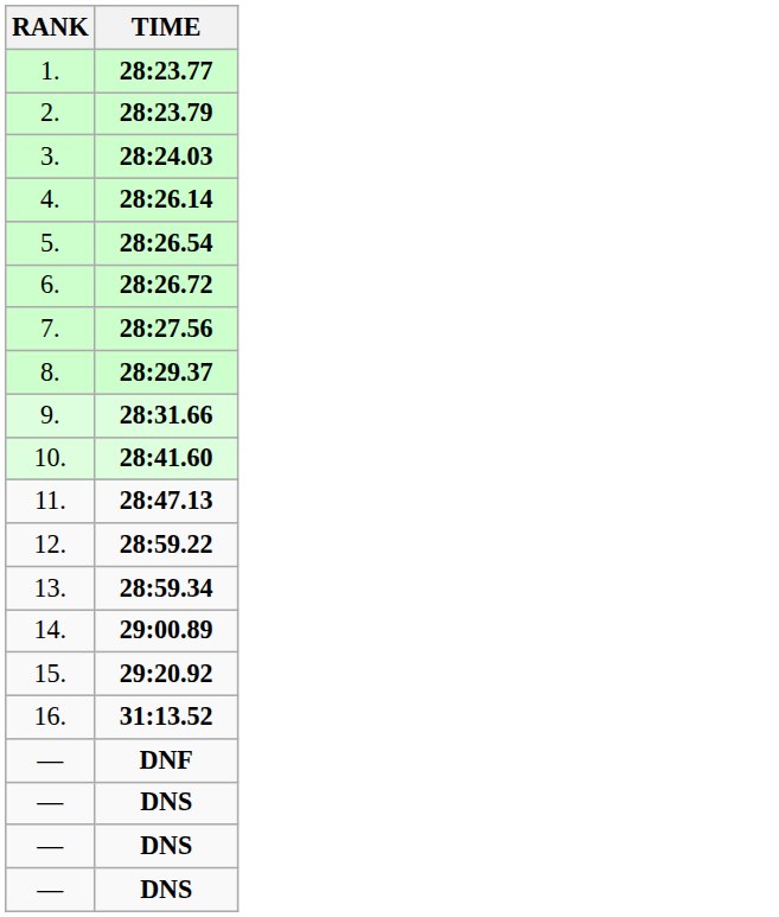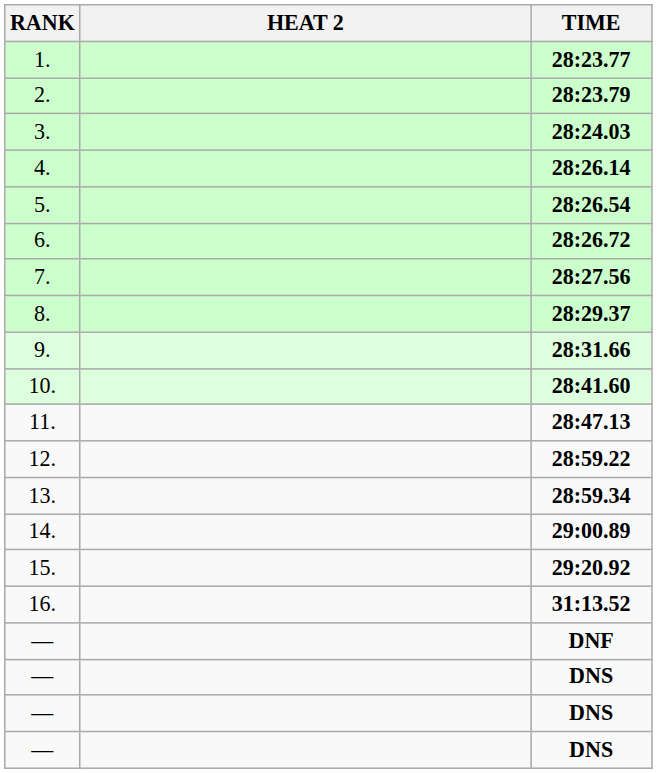+ column: HEAT 2
